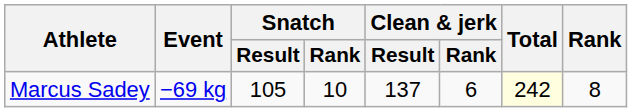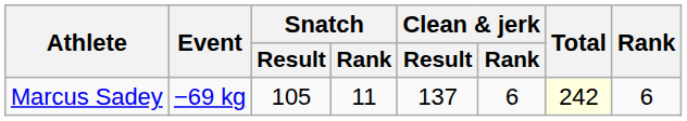Marcus Sadey | Snatch / Rank: 10 -> 11
Marcus Sadey | Rank: 8 -> 6
